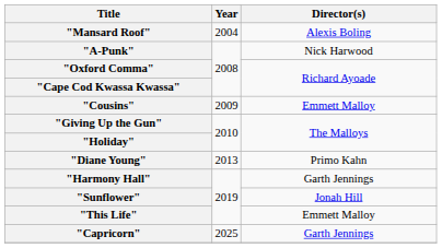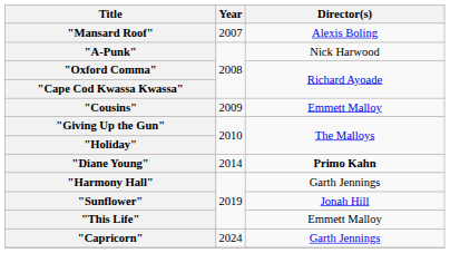"Mansard Roof" | Year: 2004 -> 2007
"Diane Young" | Year: 2013 -> 2014
"Diane Young" | Director(s): normal -> bold
"Capricorn" | Year: 2025 -> 2024
